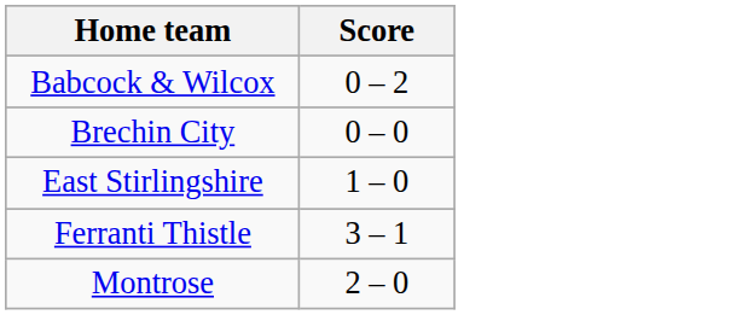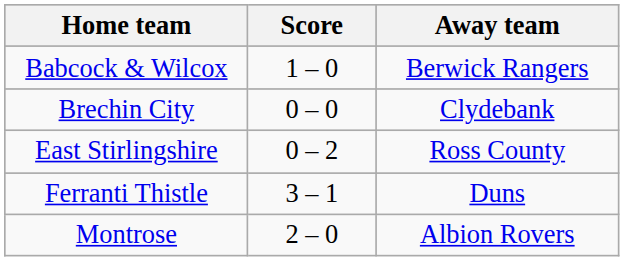+ column: Away team | Berwick Rangers | Clydebank | Ross County | Duns | Albion Rovers
Babcock & Wilcox | Score: 0 – 2 -> 1 – 0
East Stirlingshire | Score: 1 – 0 -> 0 – 2
